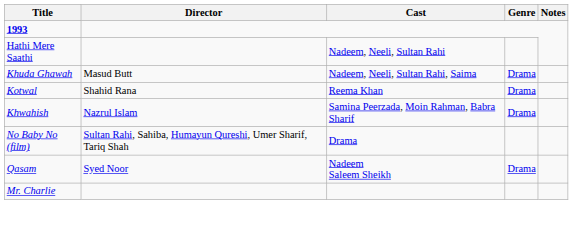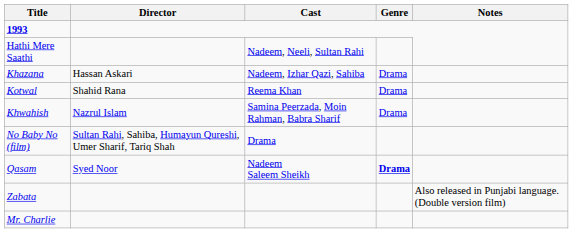+ row: Khazana | Hassan Askari | Nadeem, Izhar Qazi, Sahiba | Drama
- row: Khuda Ghawah | Masud Butt | Nadeem, Neeli, Sultan Rahi, Saima | Drama
Qasam | Genre: normal -> bold
+ row: Zabata | Also released in Punjabi language. (Double version film)
